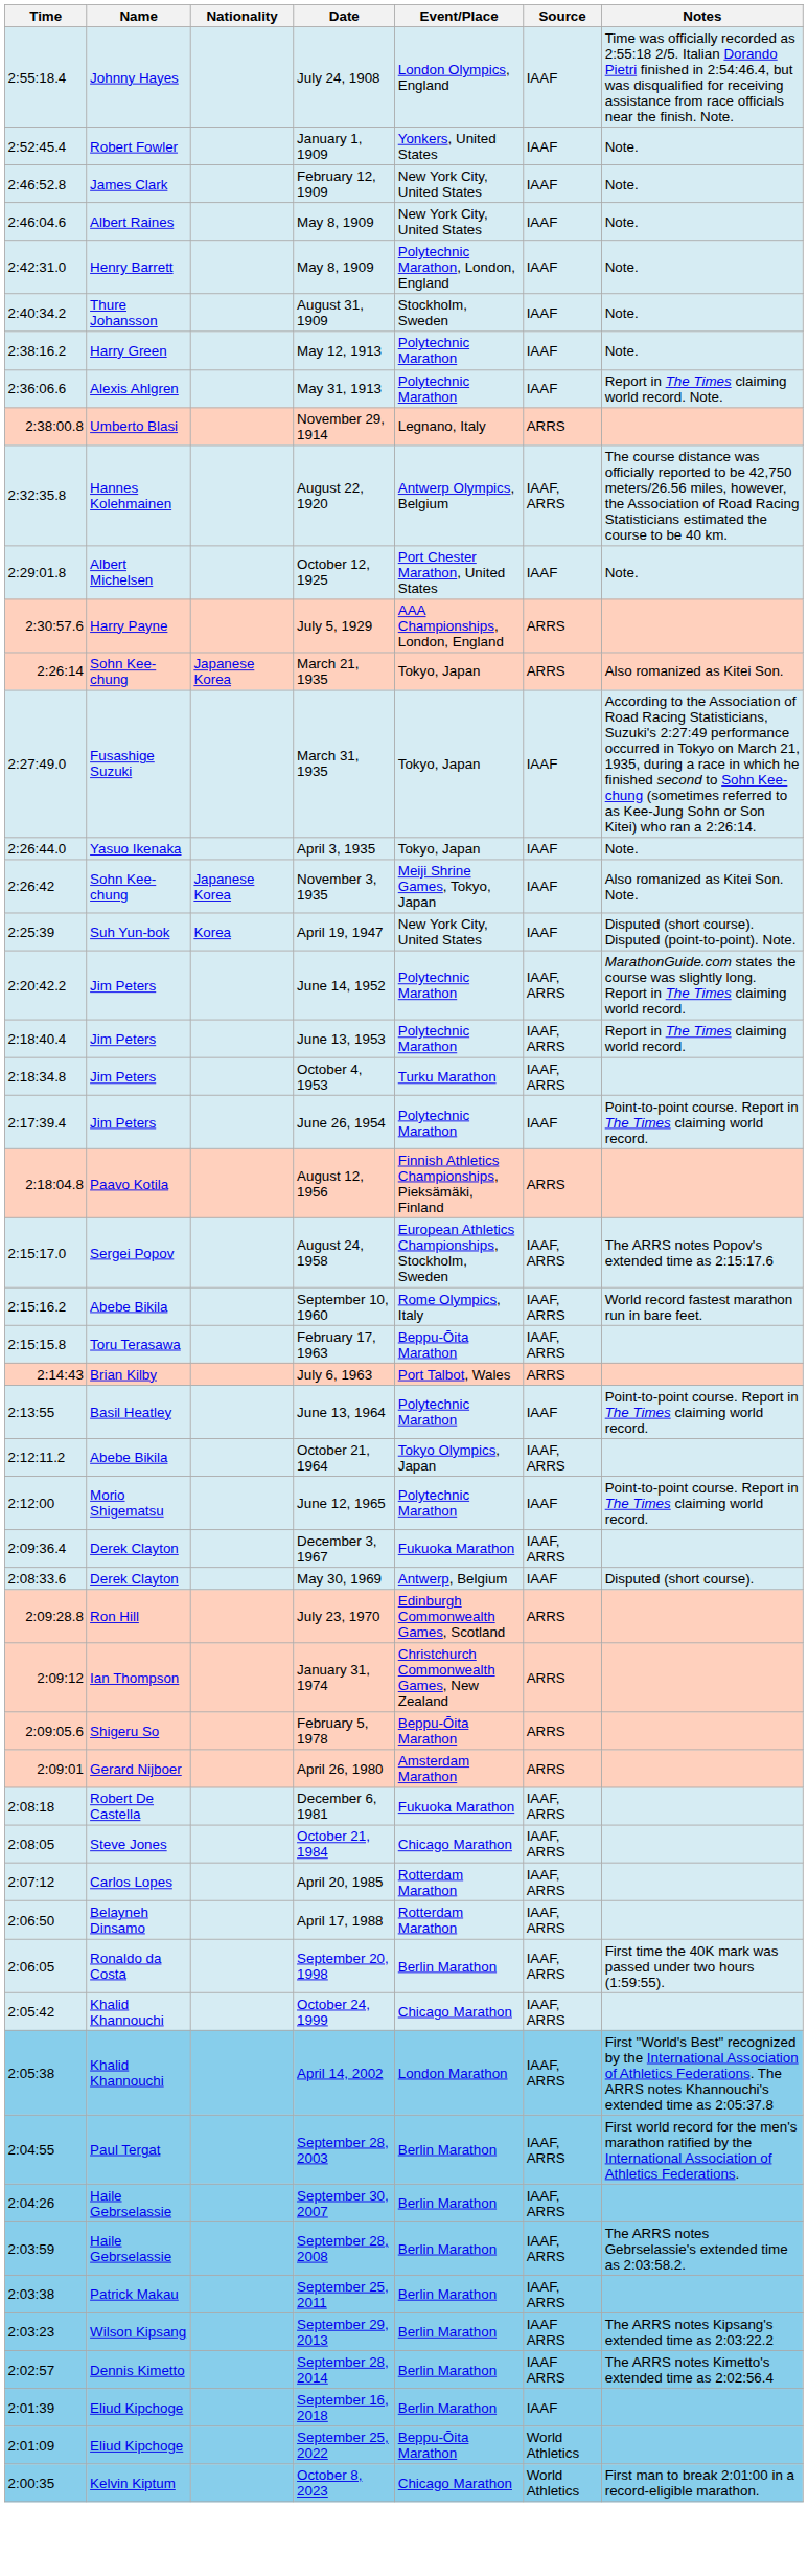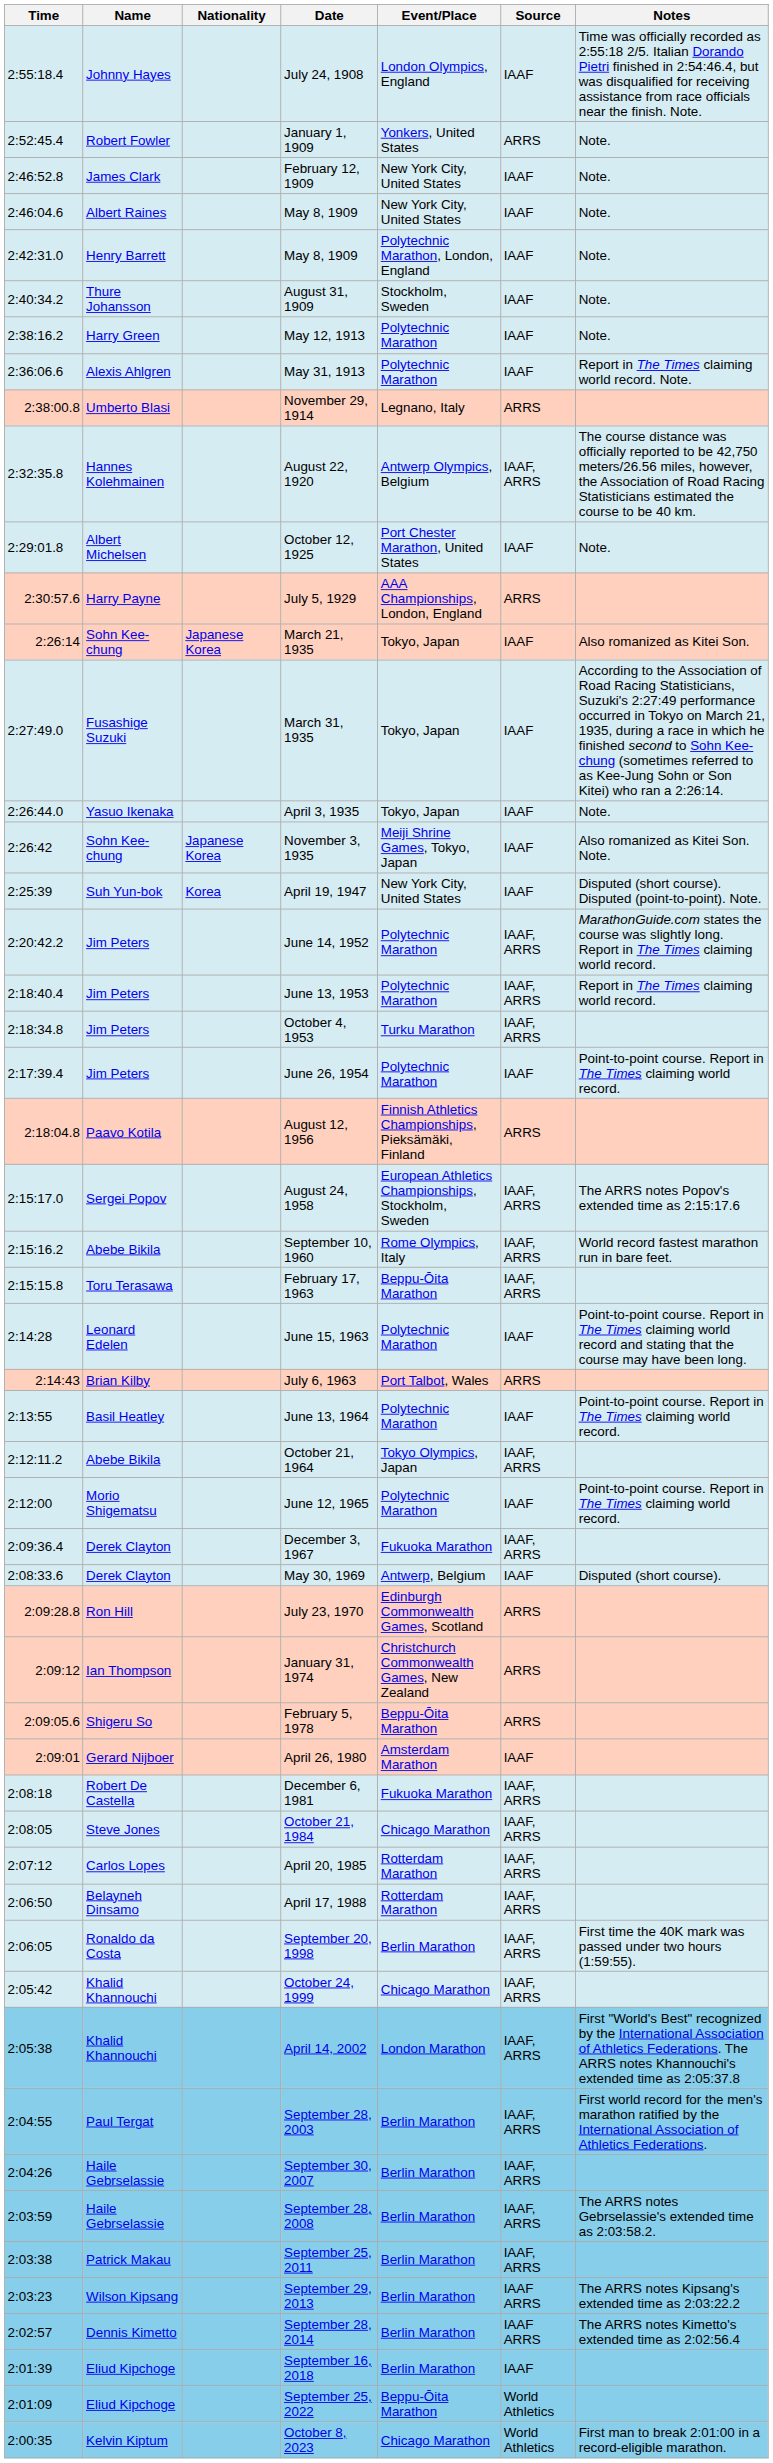January 1, 1909 | Source: IAAF -> ARRS
March 21, 1935 | Source: ARRS -> IAAF
+ row: 2:14:28 | Leonard Edelen | June 15, 1963 | Polytechnic Marathon | IAAF | Point-to-point course. Report in The Times claiming world record and stating that the course may have been long.
April 26, 1980 | Source: ARRS -> IAAF
